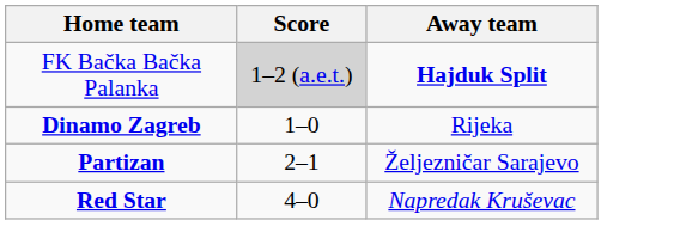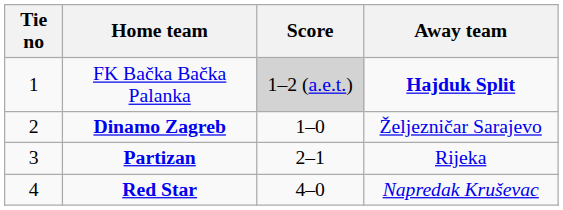+ column: Tie no | 1 | 2 | 3 | 4
Dinamo Zagreb | Away team: Rijeka -> Željezničar Sarajevo
Partizan | Away team: Željezničar Sarajevo -> Rijeka
